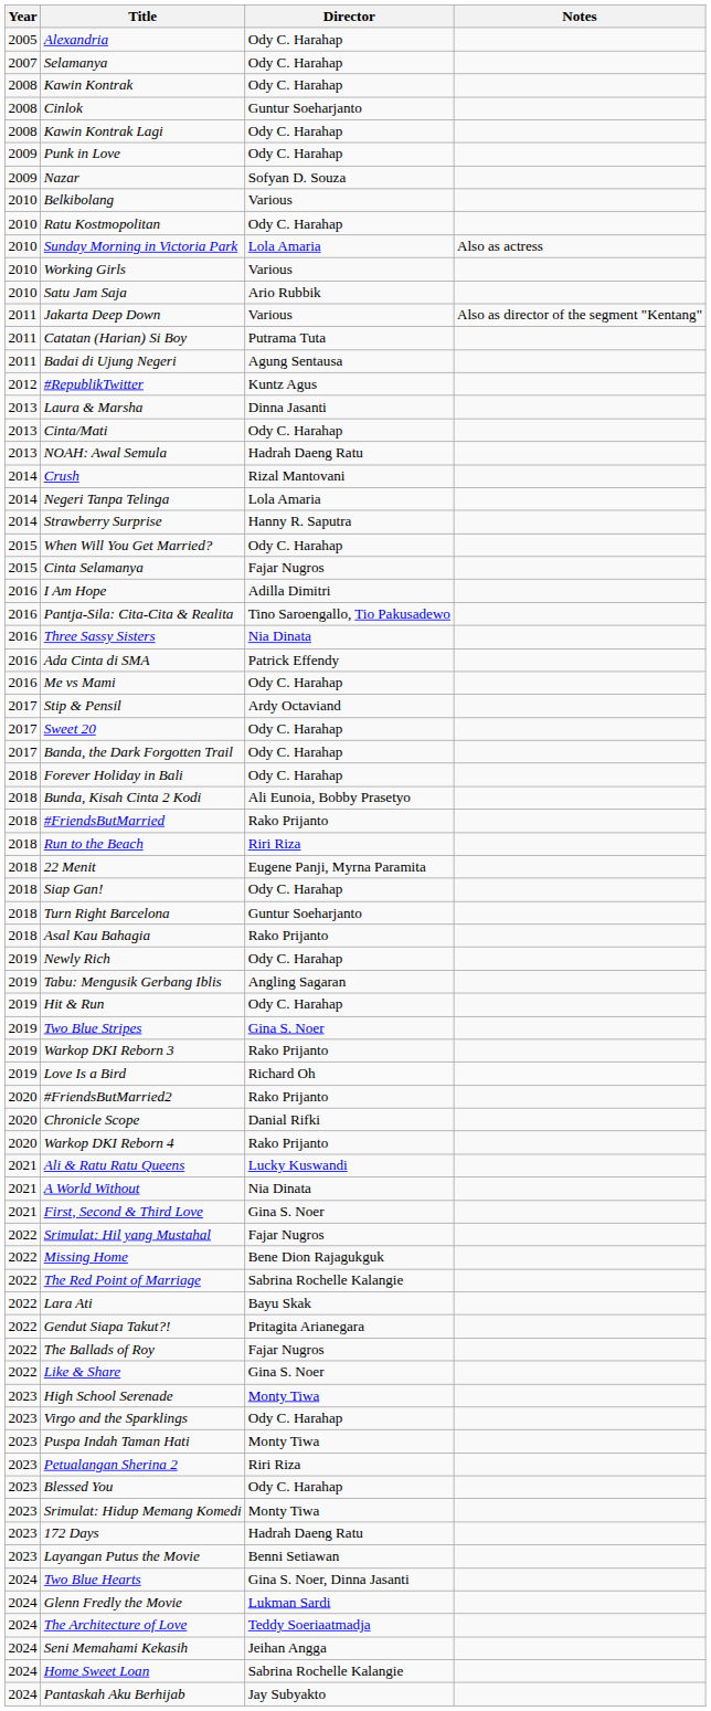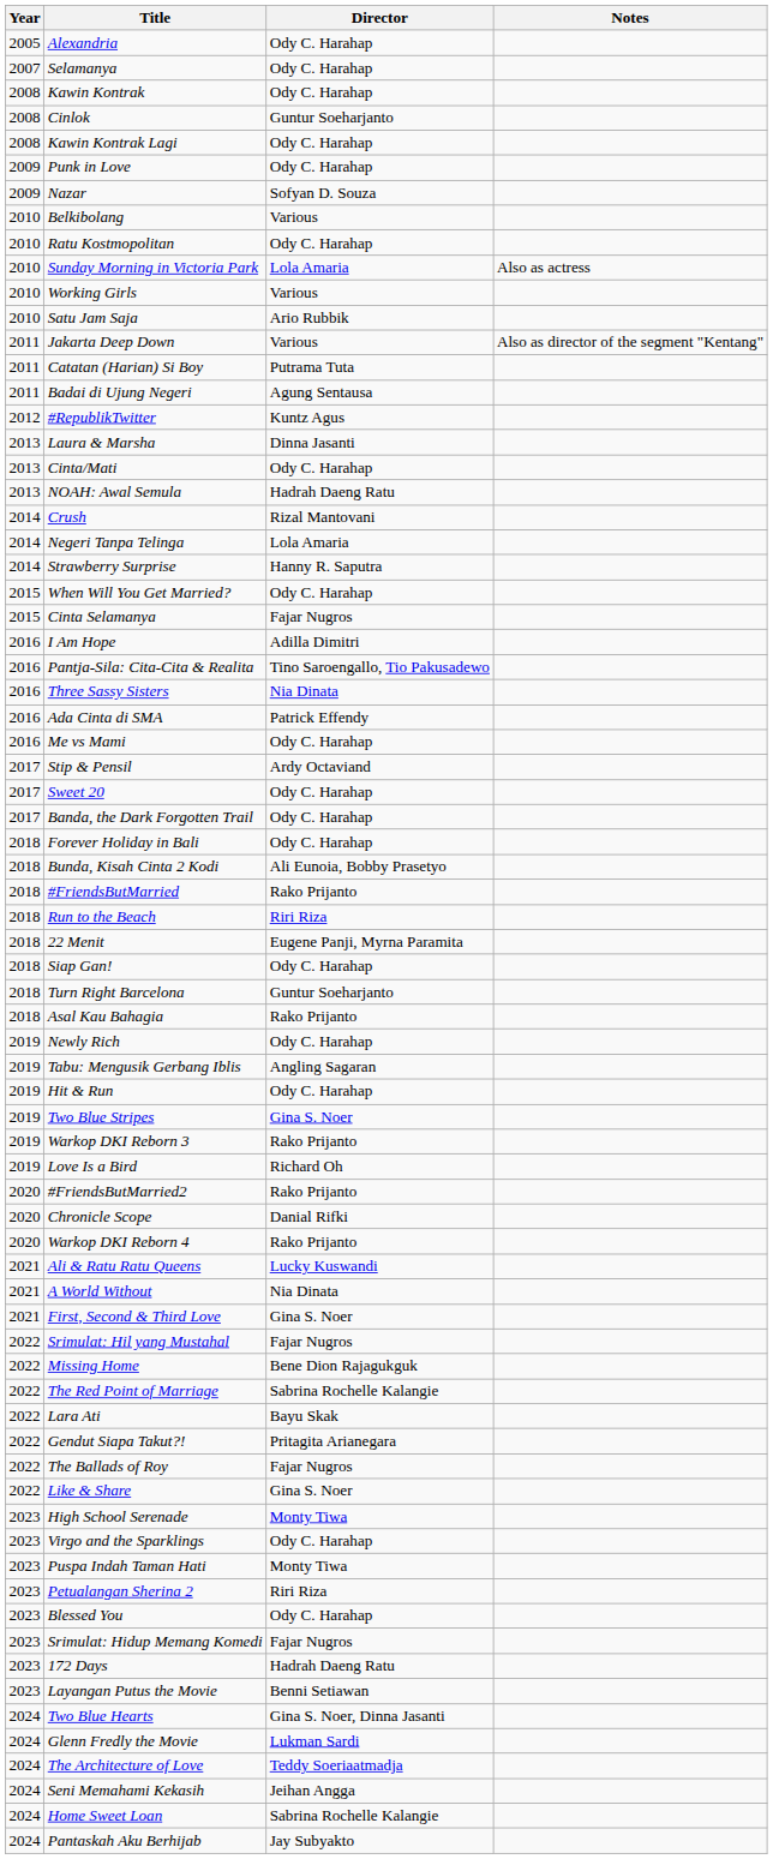Srimulat: Hidup Memang Komedi | Director: Monty Tiwa -> Fajar Nugros
